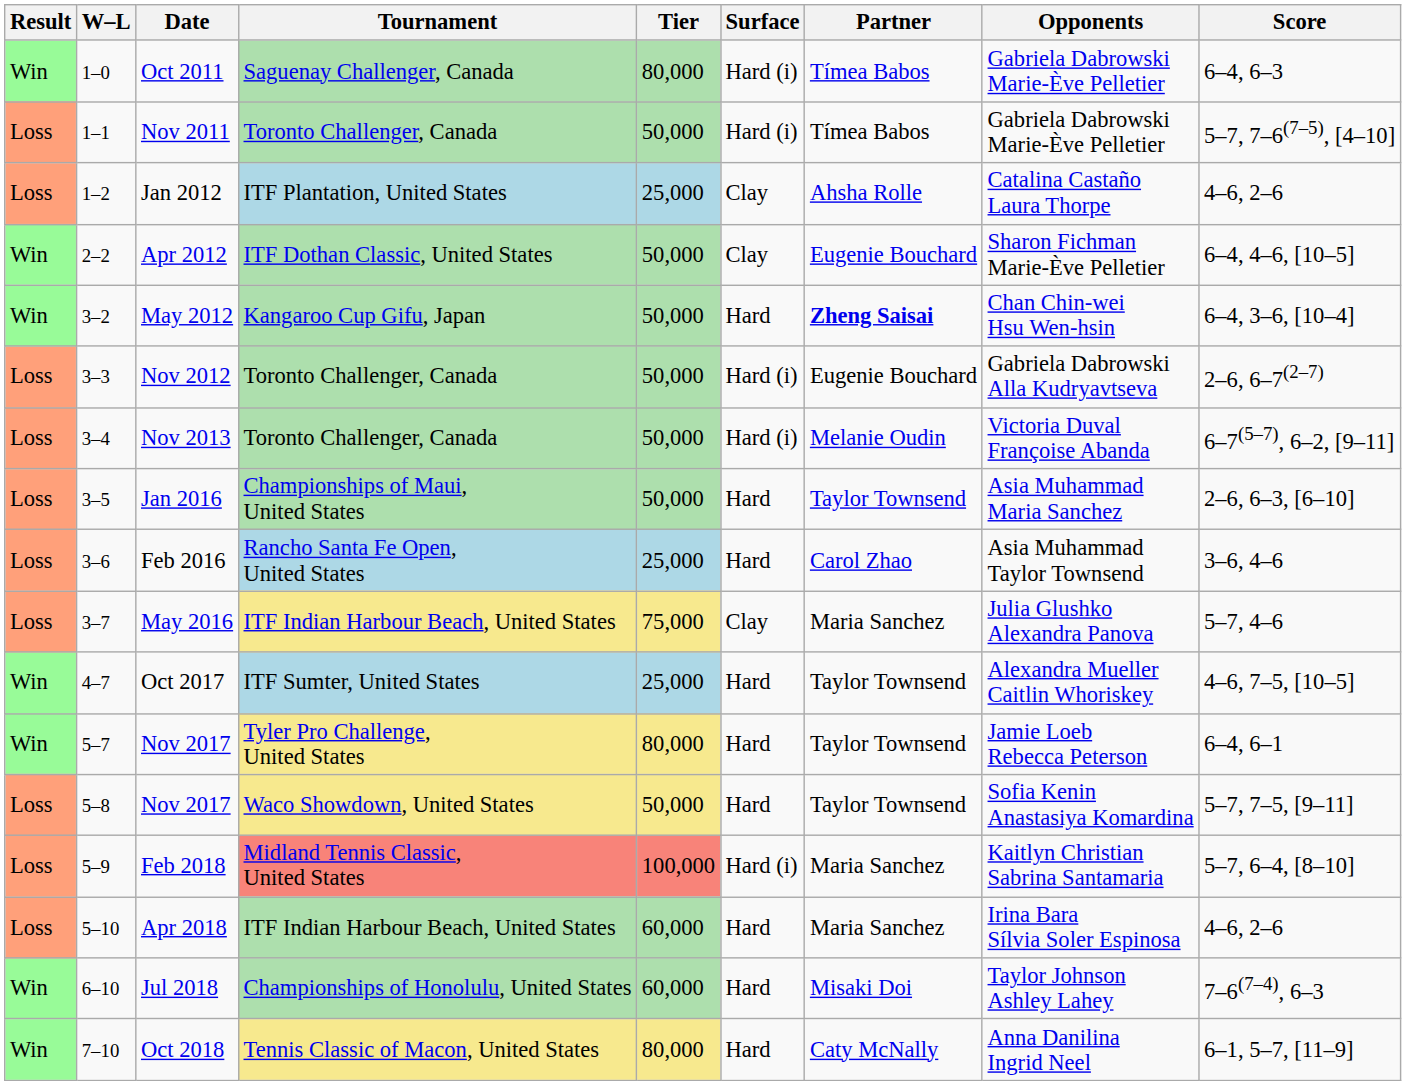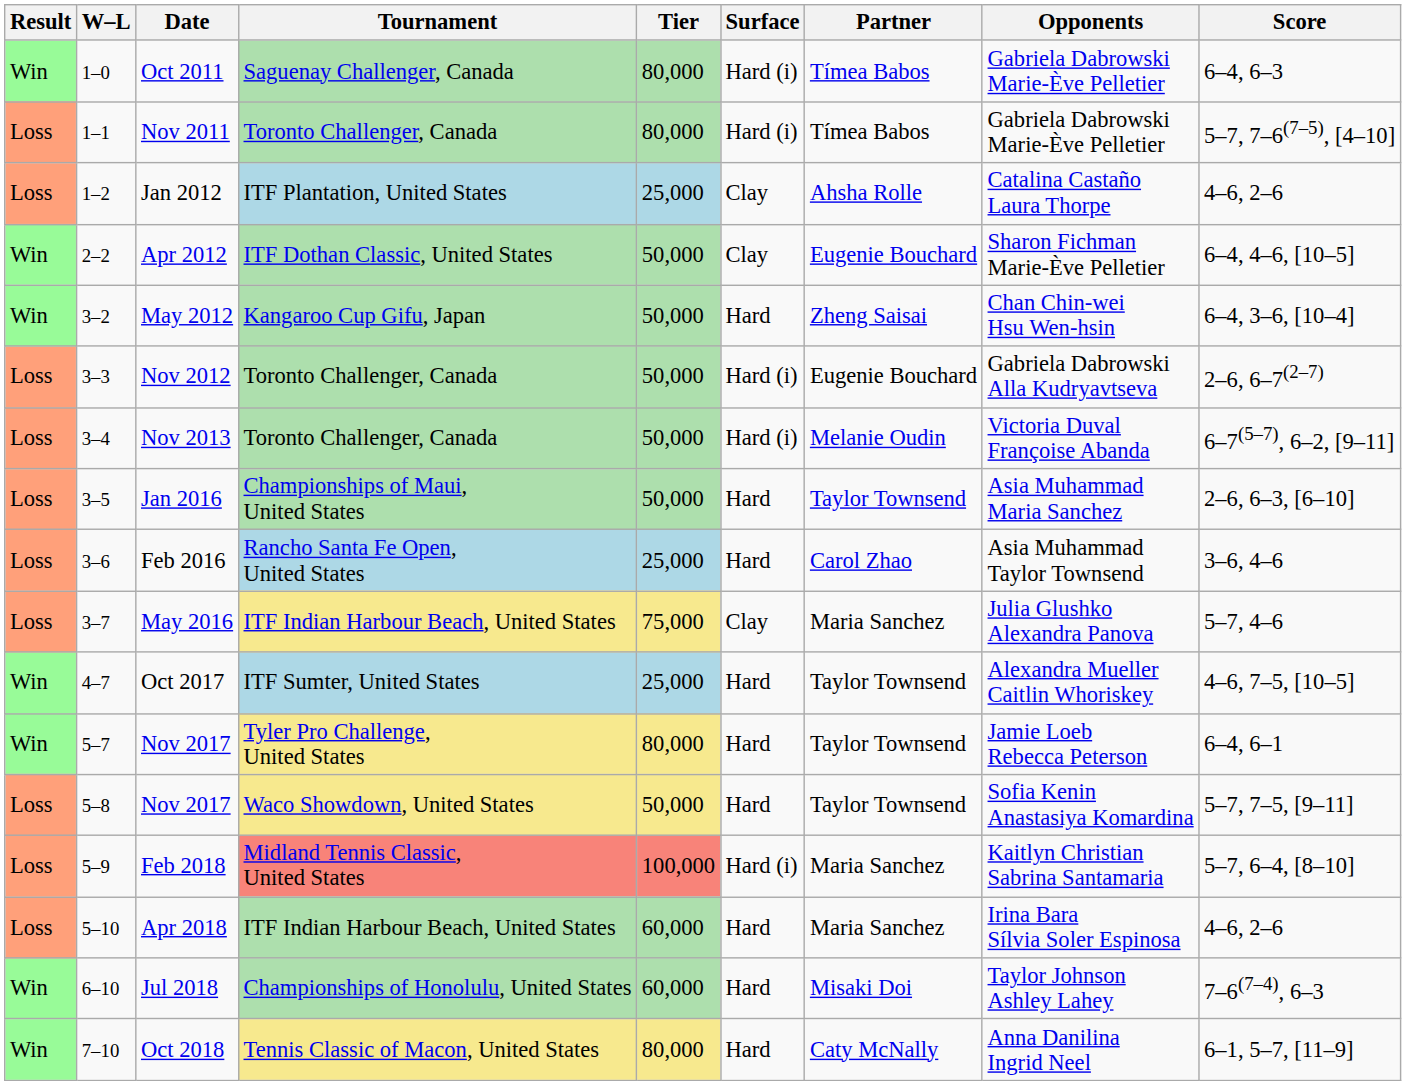Nov 2011 | Tier: 50,000 -> 80,000
May 2012 | Partner: bold -> normal
